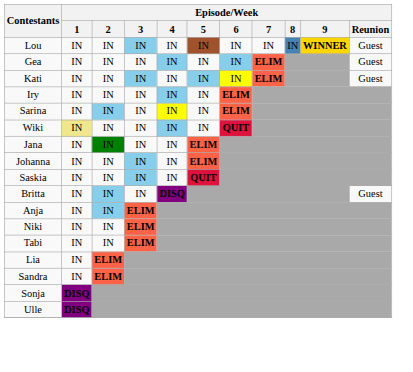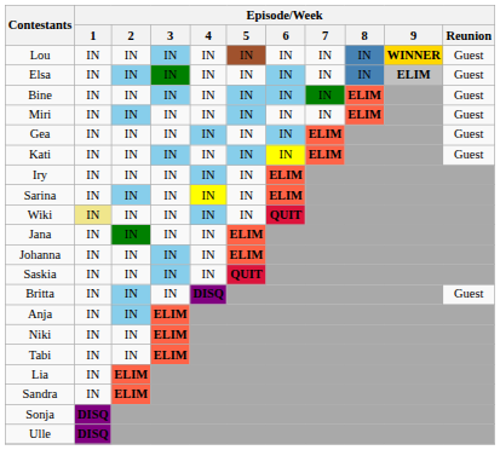+ row: Elsa | IN | IN | IN | IN | IN | IN | IN | IN | ELIM | Guest
+ row: Bine | IN | IN | IN | IN | IN | IN | IN | ELIM | Guest
+ row: Miri | IN | IN | IN | IN | IN | IN | IN | ELIM | Guest
